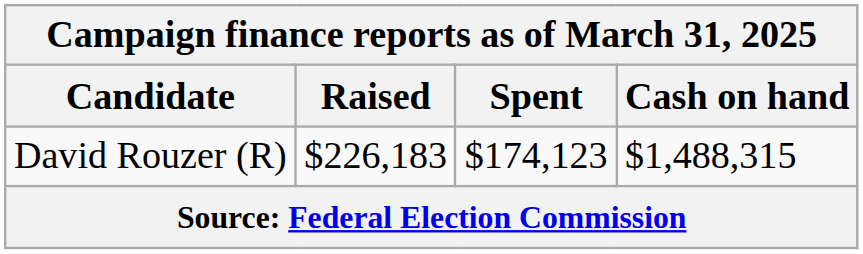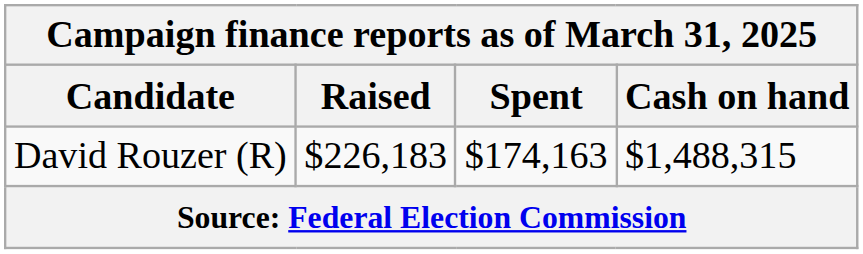David Rouzer (R) | Spent: $174,123 -> $174,163
